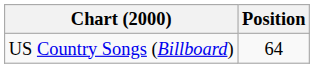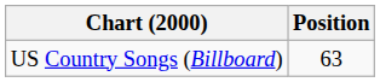US Country Songs (Billboard) | Position: 64 -> 63
